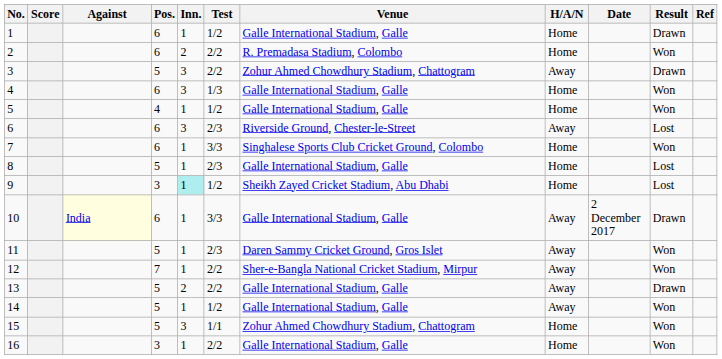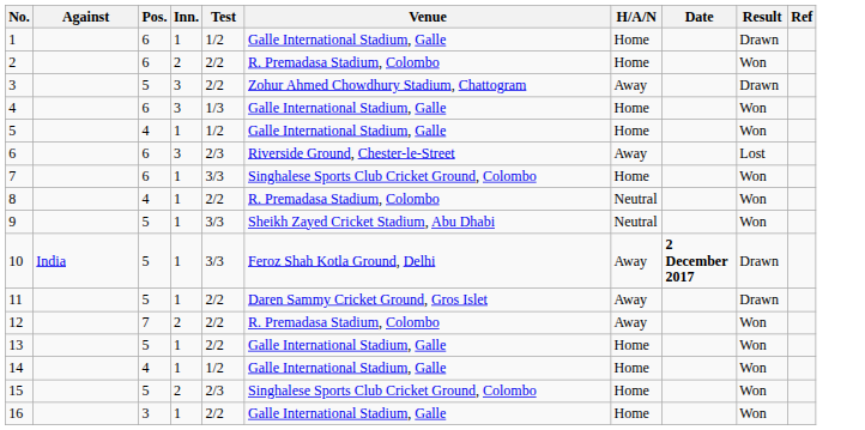- column: Score
8 | Pos.: 5 -> 4
8 | Test: 2/3 -> 2/2
8 | Venue: Galle International Stadium, Galle -> R. Premadasa Stadium, Colombo
8 | H/A/N: Home -> Neutral
8 | Result: Lost -> Won
9 | Pos.: 3 -> 5
9 | Inn.: paleturquoise background -> no background
9 | Test: 1/2 -> 3/3
9 | H/A/N: Home -> Neutral
9 | Result: Lost -> Won
10 | Against: lightyellow background -> no background
10 | Pos.: 6 -> 5
10 | Venue: Galle International Stadium, Galle -> Feroz Shah Kotla Ground, Delhi
10 | Date: normal -> bold
11 | Test: 2/3 -> 2/2
11 | Result: Won -> Drawn
12 | Inn.: 1 -> 2
12 | Venue: Sher-e-Bangla National Cricket Stadium, Mirpur -> R. Premadasa Stadium, Colombo
13 | Inn.: 2 -> 1
13 | H/A/N: Away -> Home
13 | Result: Drawn -> Won
14 | Pos.: 5 -> 4
14 | H/A/N: Away -> Home
15 | Inn.: 3 -> 2
15 | Test: 1/1 -> 2/3
15 | Venue: Zohur Ahmed Chowdhury Stadium, Chattogram -> Singhalese Sports Club Cricket Ground, Colombo
